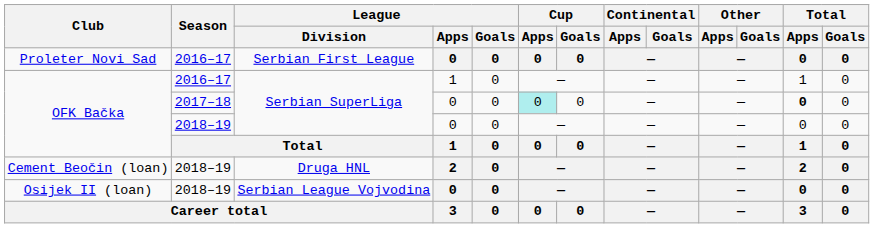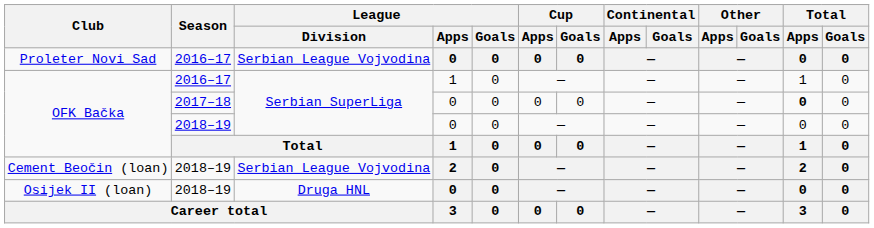Proleter Novi Sad | League / Division: Serbian First League -> Serbian League Vojvodina
OFK Bačka / 2017–18 | Cup / Apps: paleturquoise background -> no background
Cement Beočin (loan) | League / Division: Druga HNL -> Serbian League Vojvodina
Osijek II (loan) | League / Division: Serbian League Vojvodina -> Druga HNL
